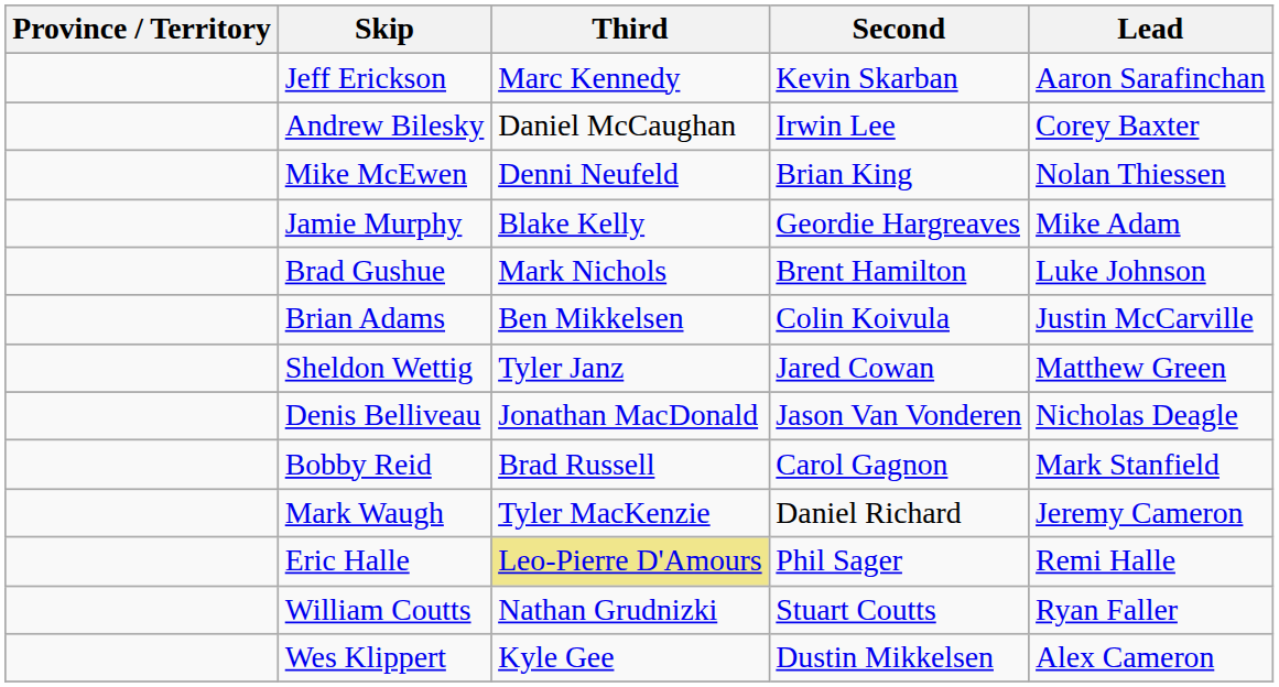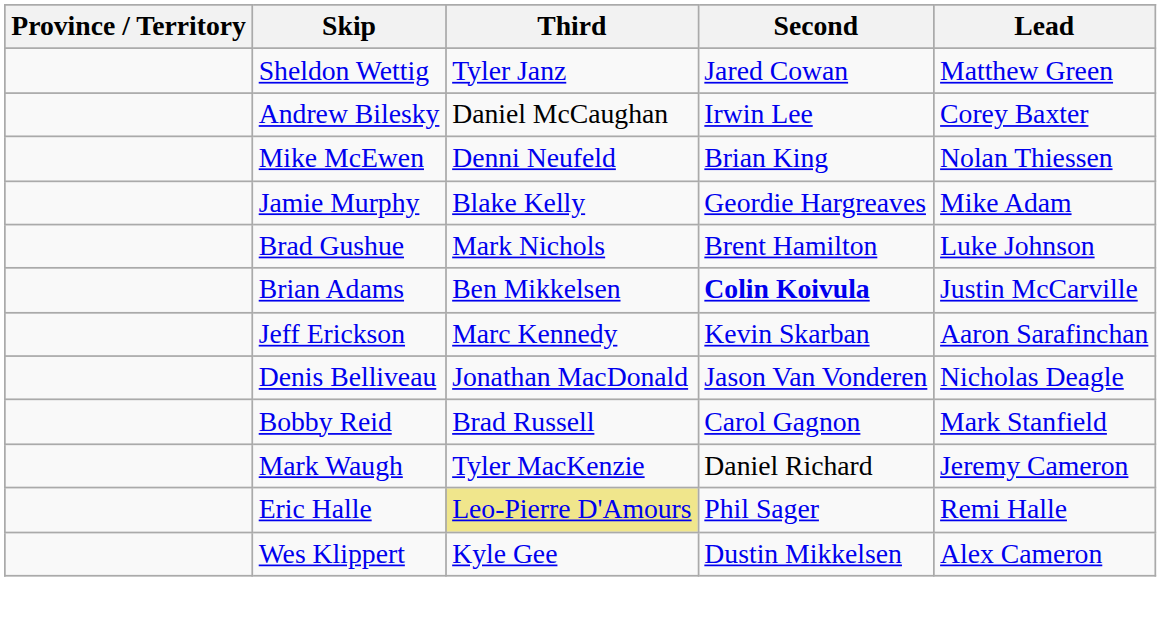rows swapped: Jeff Erickson <-> Sheldon Wettig
Brian Adams | Second: normal -> bold
- row: William Coutts | Nathan Grudnizki | Stuart Coutts | Ryan Faller
